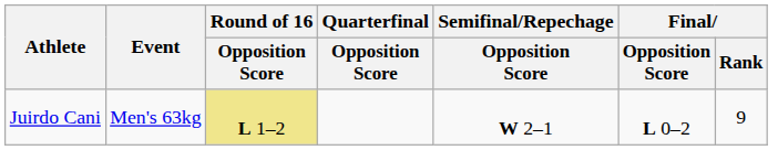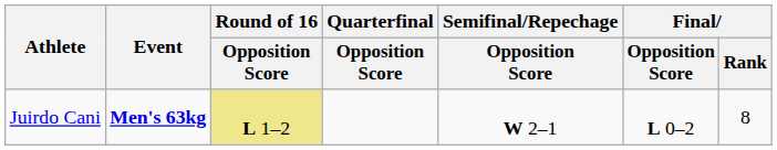Juirdo Cani | Event: normal -> bold
Juirdo Cani | Final / Rank: 9 -> 8
